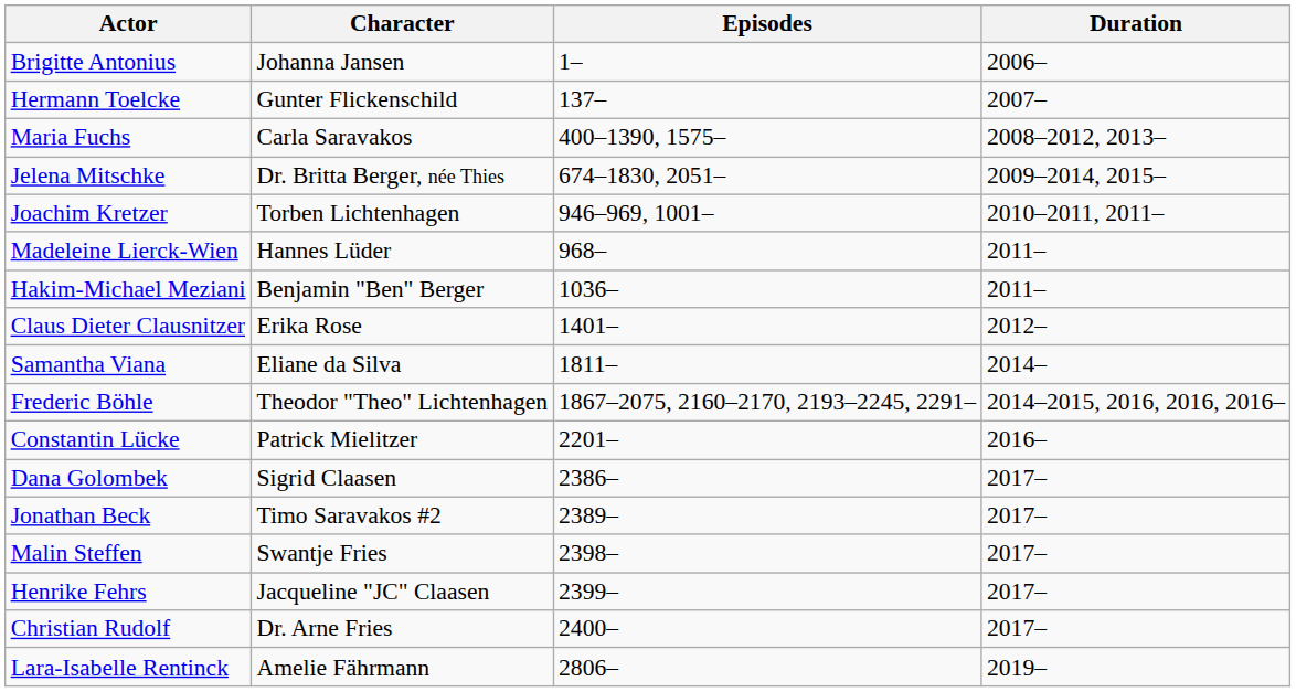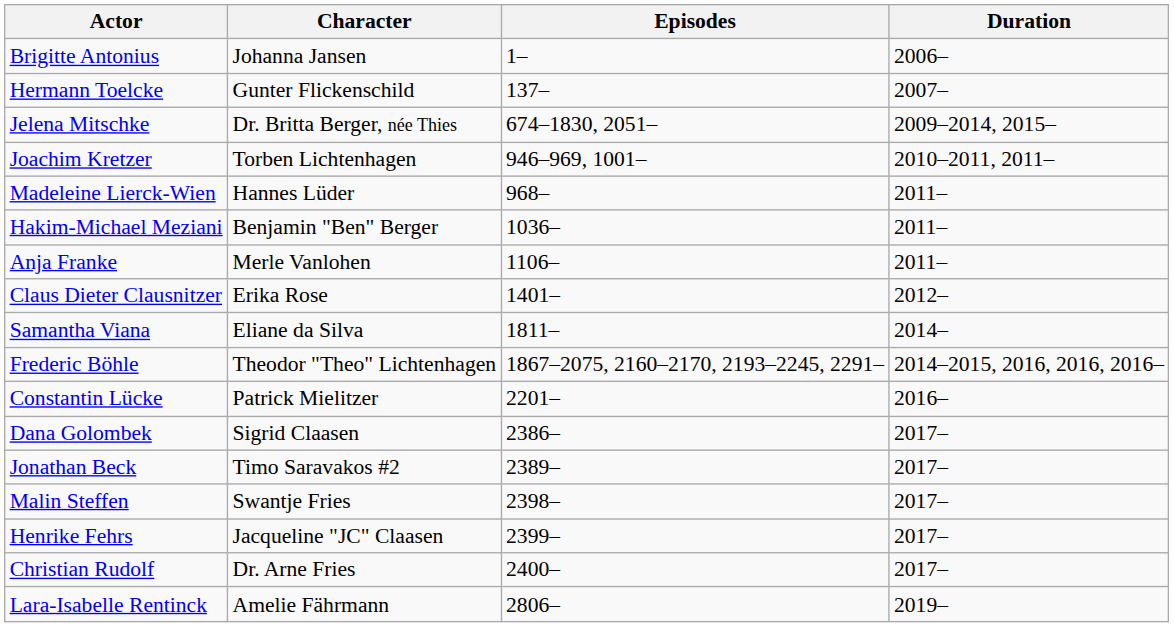- row: Maria Fuchs | Carla Saravakos | 400–1390, 1575– | 2008–2012, 2013–
+ row: Anja Franke | Merle Vanlohen | 1106– | 2011–
